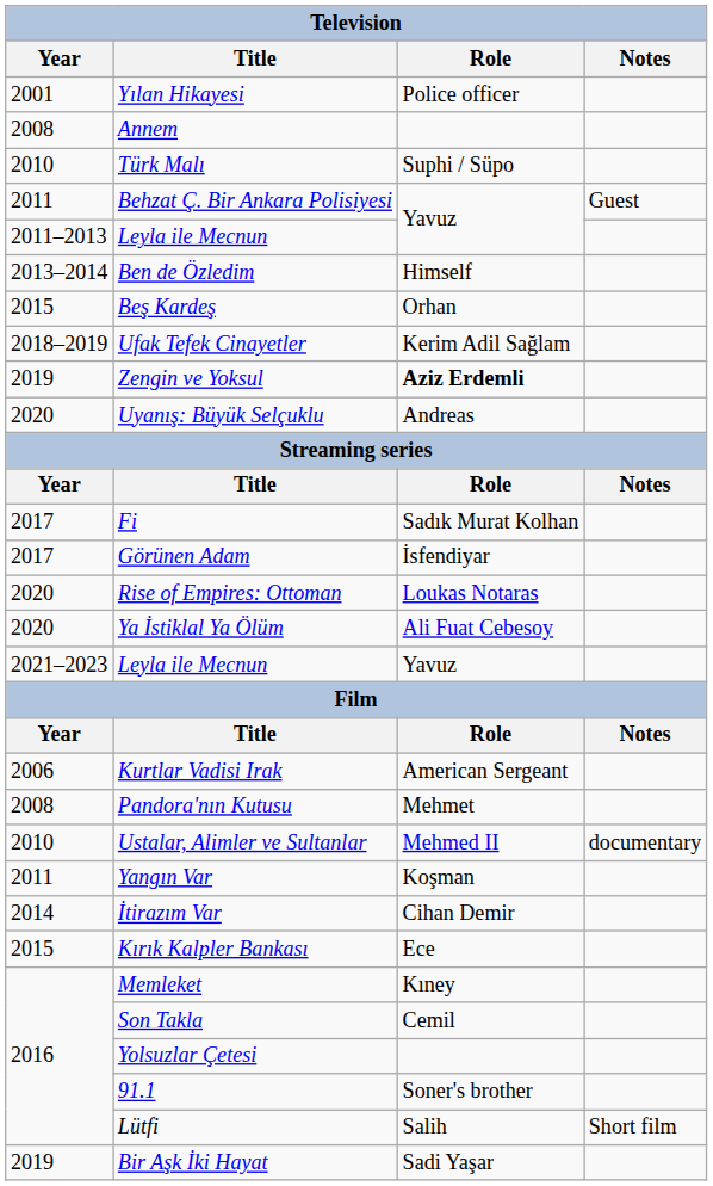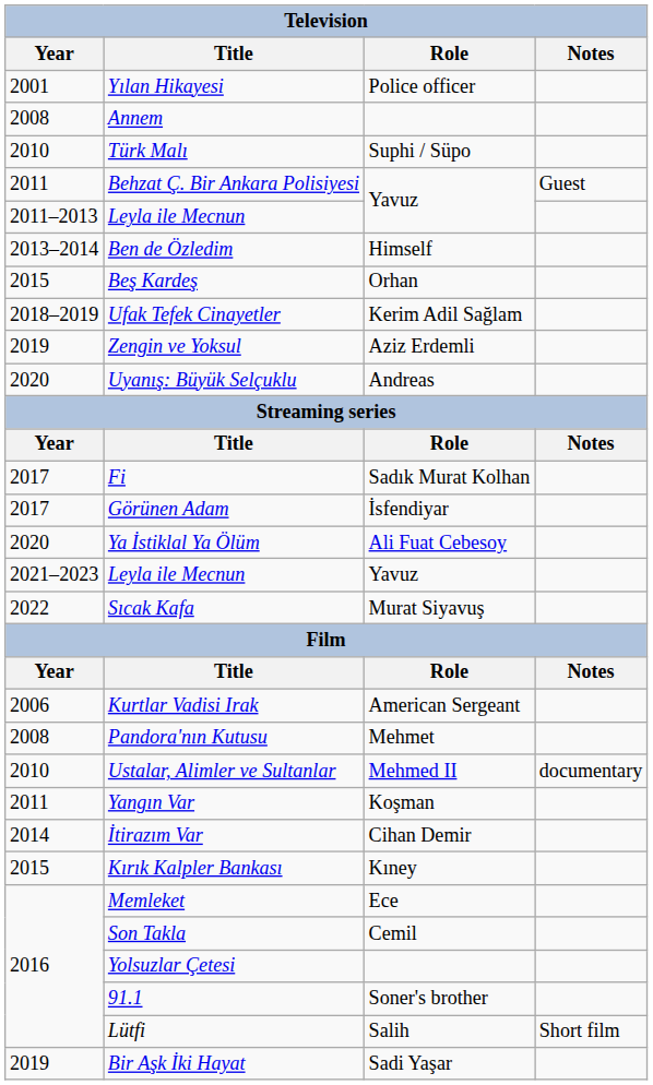Zengin ve Yoksul | Role: bold -> normal
- row: 2020 | Rise of Empires: Ottoman | Loukas Notaras
+ row: 2022 | Sıcak Kafa | Murat Siyavuş
Kırık Kalpler Bankası | Role: Ece -> Kıney
Memleket | Role: Kıney -> Ece
